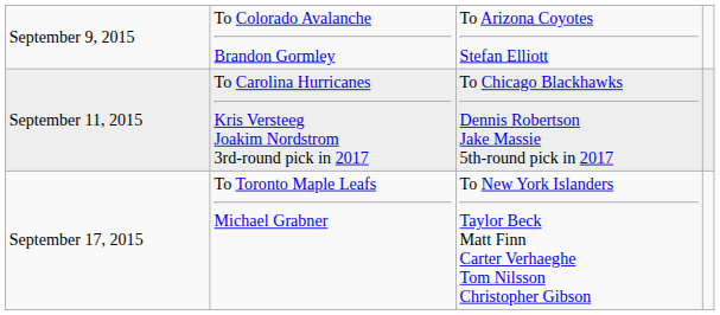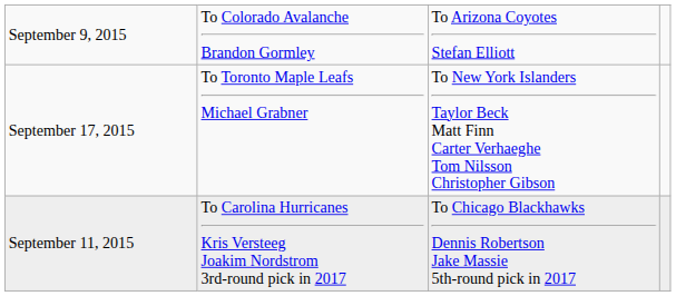rows swapped: September 11, 2015 <-> September 17, 2015
